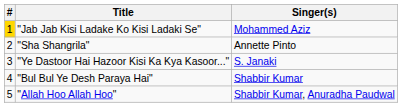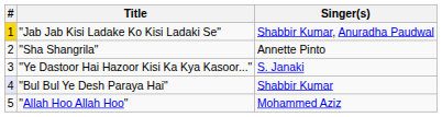"Jab Jab Kisi Ladake Ko Kisi Ladaki Se" | Singer(s): Mohammed Aziz -> Shabbir Kumar, Anuradha Paudwal
"Bul Bul Ye Desh Paraya Hai" | #: no background -> lavender background
"Allah Hoo Allah Hoo" | Singer(s): Shabbir Kumar, Anuradha Paudwal -> Mohammed Aziz
